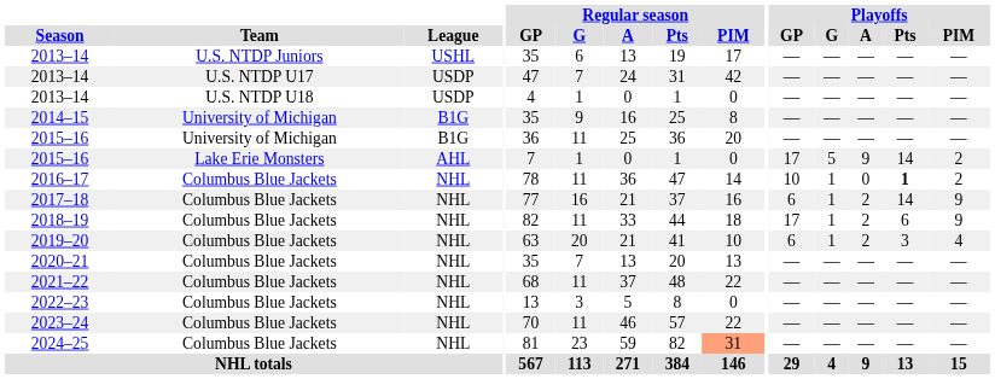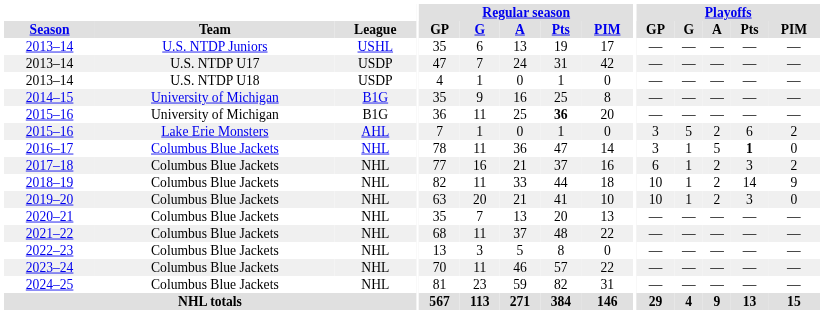2015–16 / University of Michigan | Regular season / Pts: normal -> bold
2015–16 / Lake Erie Monsters | Playoffs / GP: 17 -> 3
2015–16 / Lake Erie Monsters | Playoffs / A: 9 -> 2
2015–16 / Lake Erie Monsters | Playoffs / Pts: 14 -> 6
2016–17 | Playoffs / GP: 10 -> 3
2016–17 | Playoffs / A: 0 -> 5
2016–17 | Playoffs / PIM: 2 -> 0
2017–18 | Playoffs / Pts: 14 -> 3
2017–18 | Playoffs / PIM: 9 -> 2
2018–19 | Playoffs / GP: 17 -> 10
2018–19 | Playoffs / Pts: 6 -> 14
2019–20 | Playoffs / GP: 6 -> 10
2019–20 | Playoffs / PIM: 4 -> 0
2024–25 | Regular season / PIM: lightsalmon background -> no background
